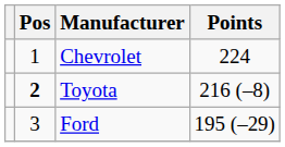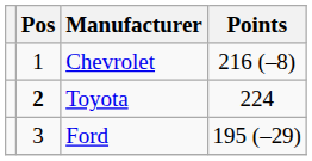Chevrolet | Points: 224 -> 216 (–8)
Toyota | Points: 216 (–8) -> 224
